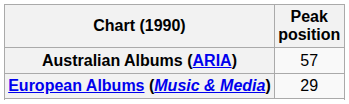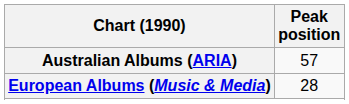European Albums (Music & Media) | Peak position: 29 -> 28
